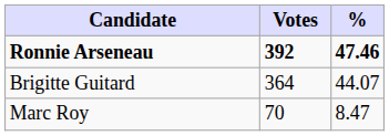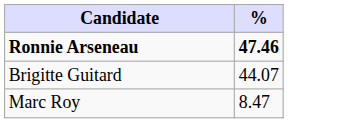- column: Votes | 392 | 364 | 70
